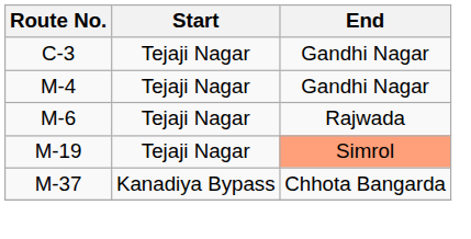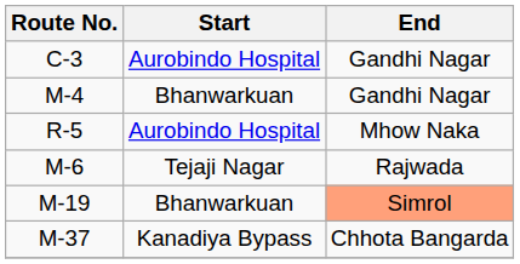C-3 | Start: Tejaji Nagar -> Aurobindo Hospital
M-4 | Start: Tejaji Nagar -> Bhanwarkuan
+ row: R-5 | Aurobindo Hospital | Mhow Naka
M-19 | Start: Tejaji Nagar -> Bhanwarkuan
